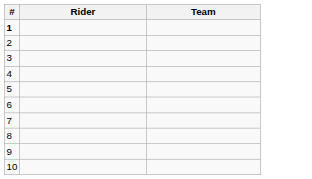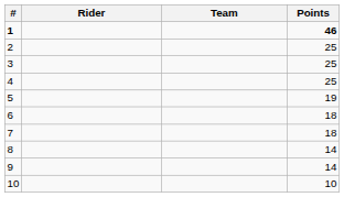+ column: Points | 46 | 25 | 25 | 25 | 19 | 18 | 18 | 14 | 14 | 10
